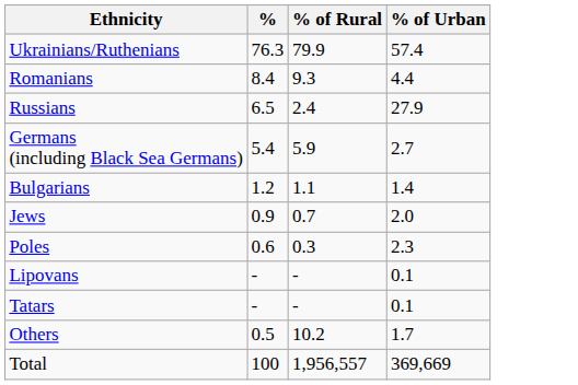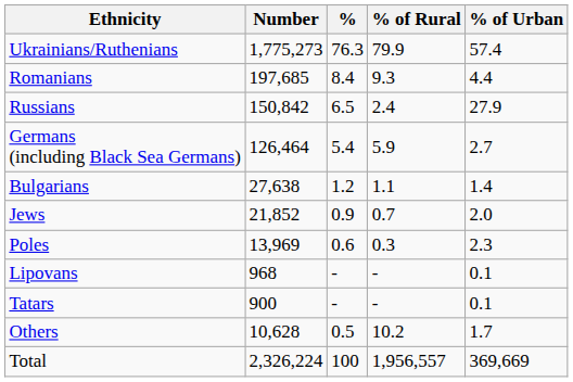+ column: Number | 1,775,273 | 197,685 | 150,842 | 126,464 | 27,638 | 21,852 | 13,969 | 968 | 900 | 10,628 | 2,326,224
